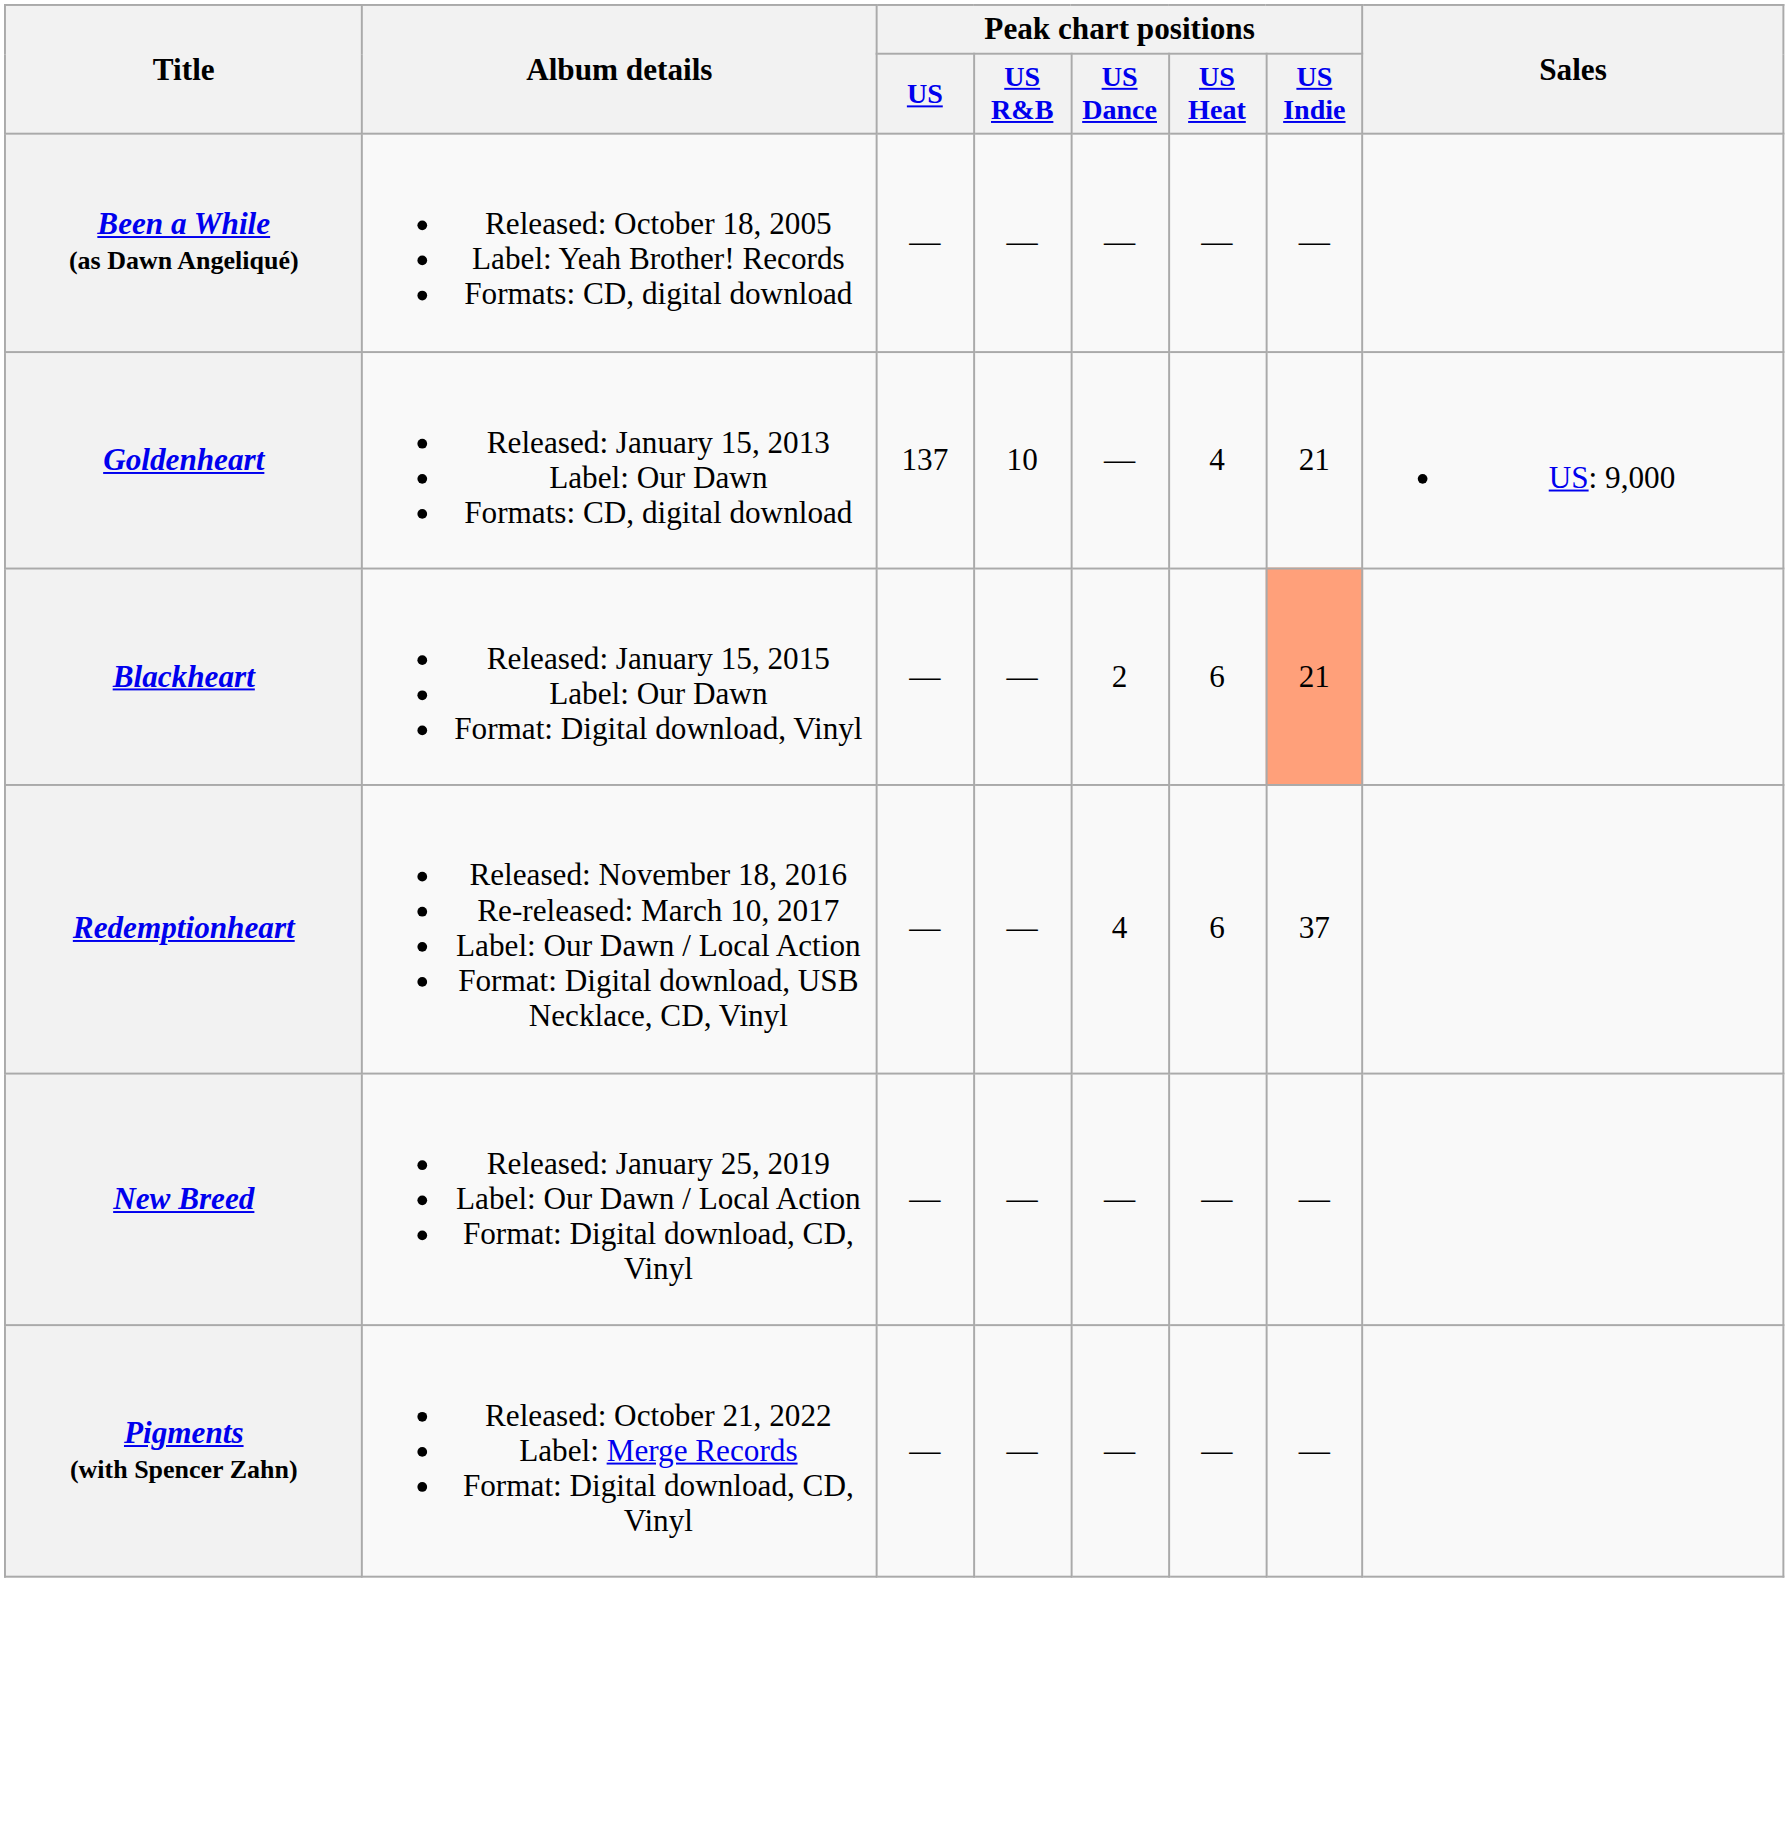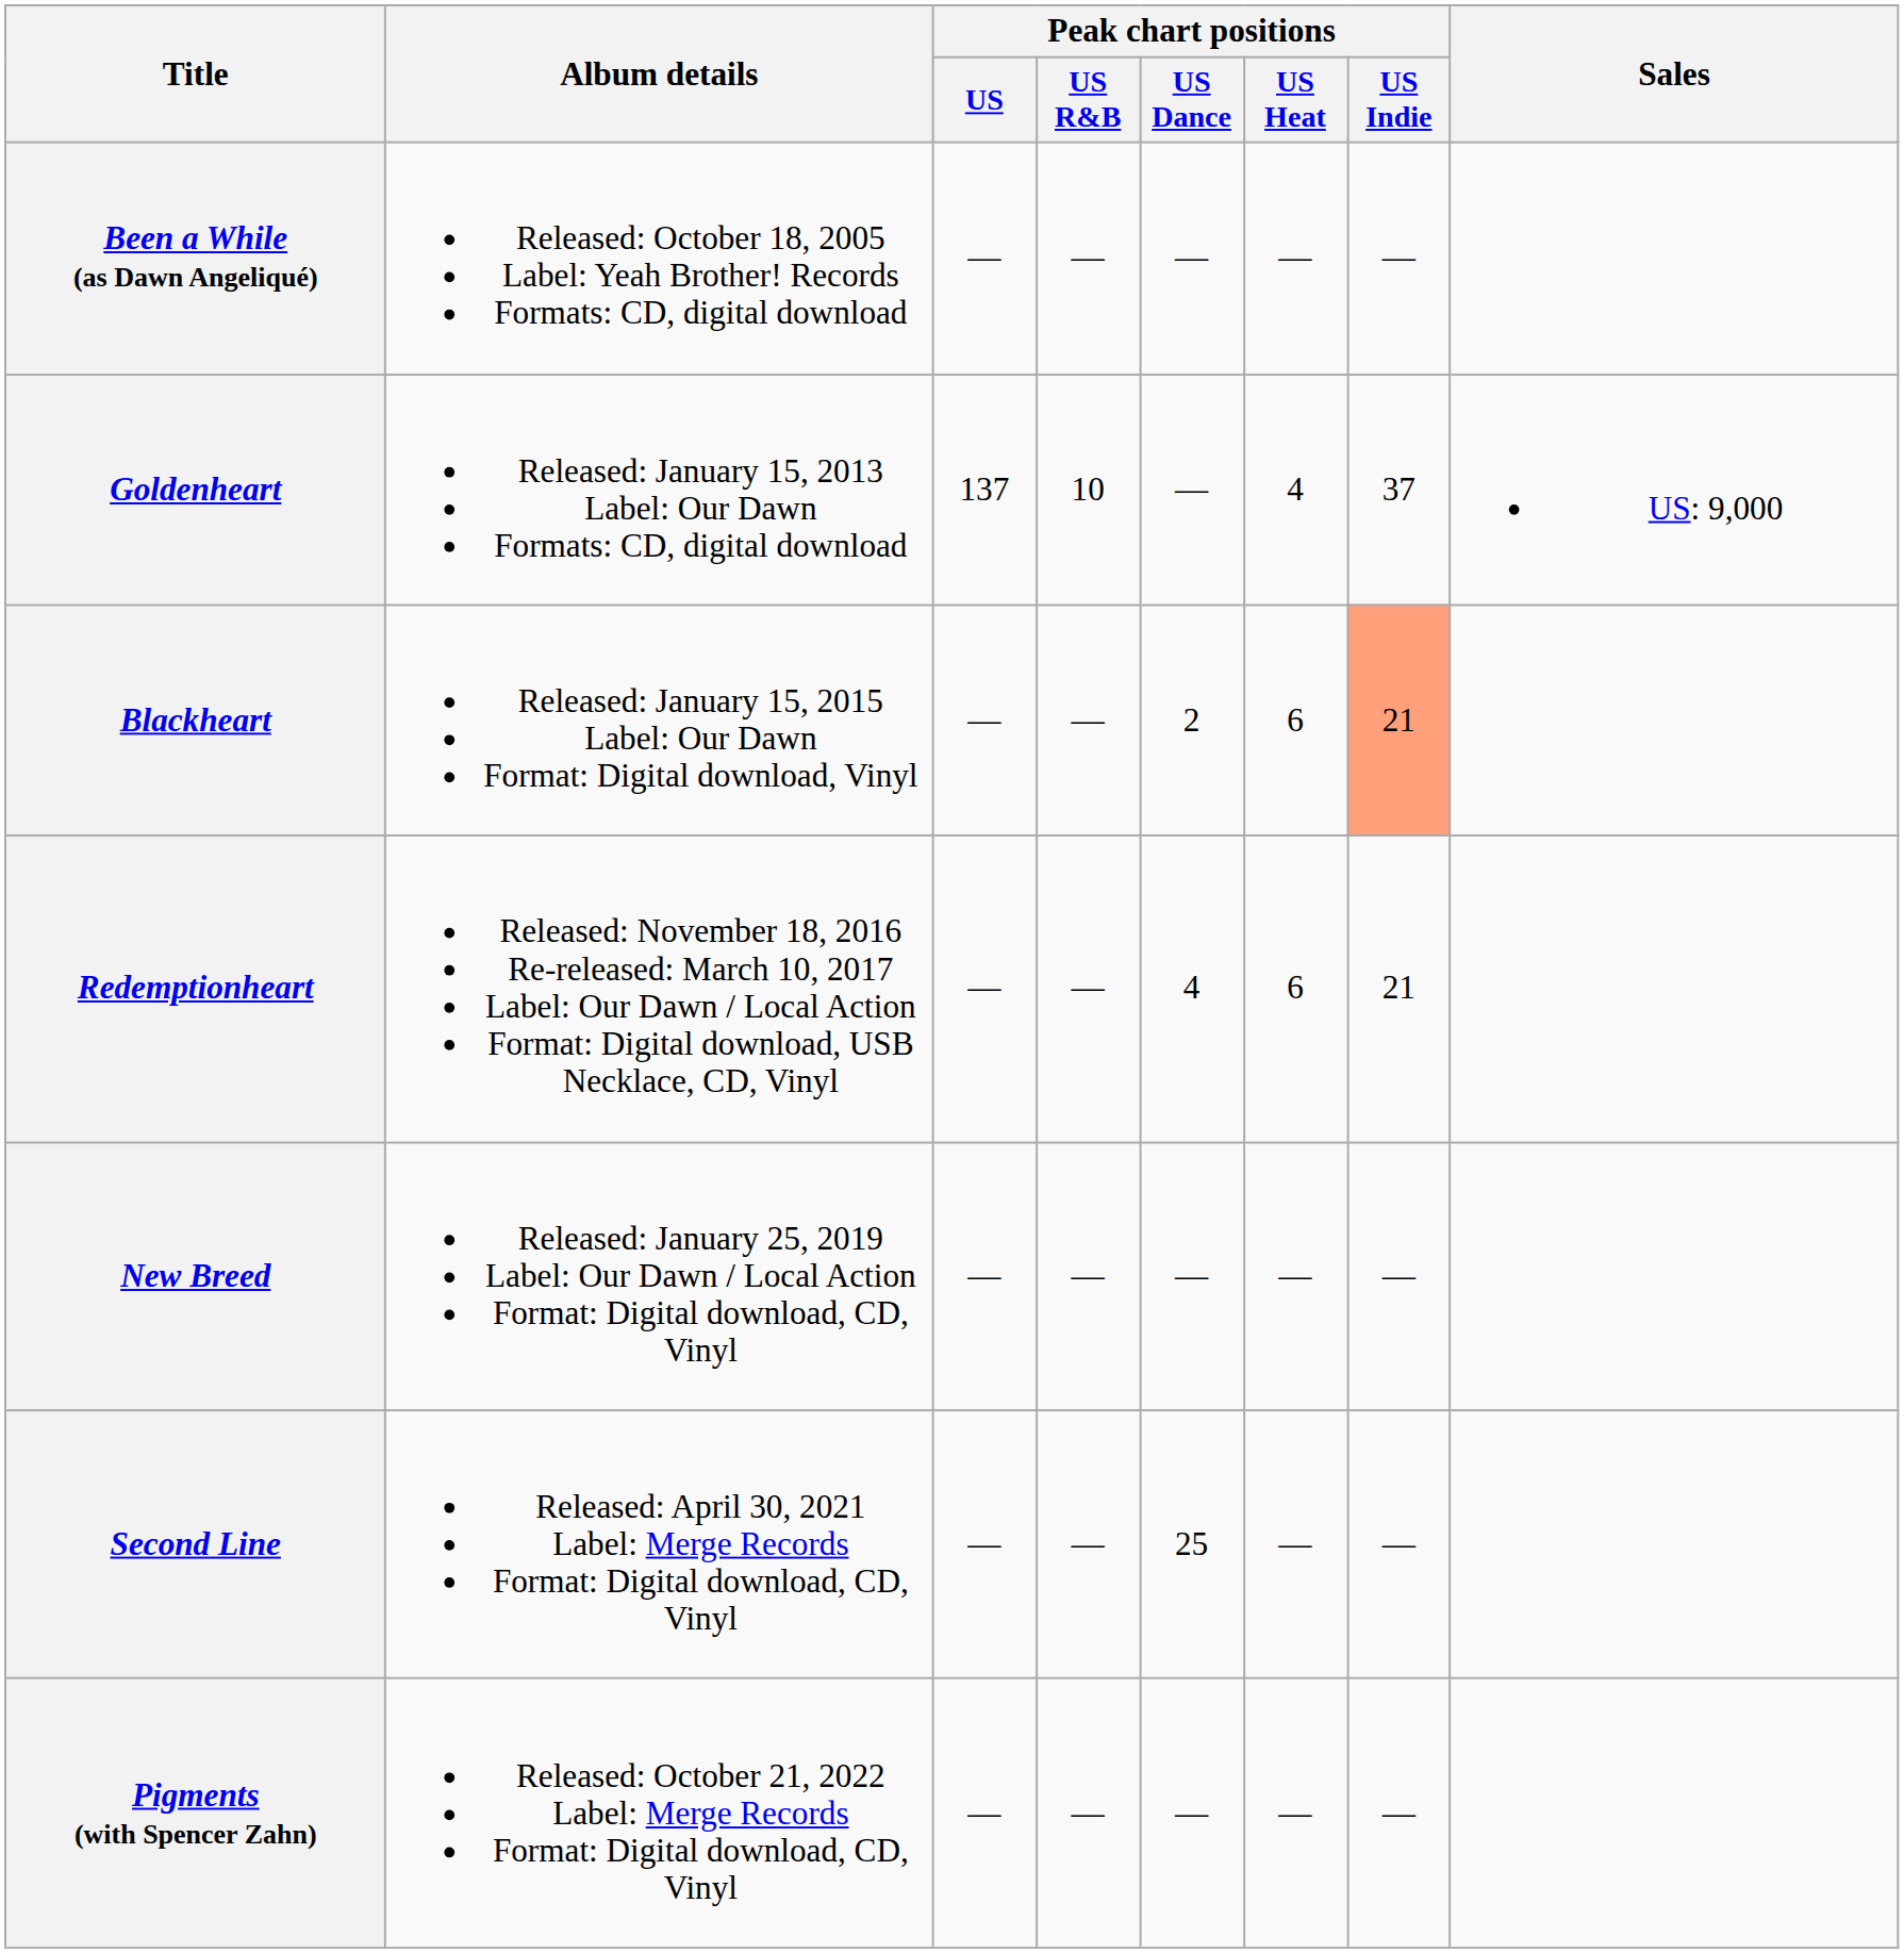Goldenheart | Peak chart positions / US Indie: 21 -> 37
Redemptionheart | Peak chart positions / US Indie: 37 -> 21
+ row: Second Line | Released: April 30, 2021 Label: Merge Records Format: Digital download, CD, Vinyl | — | — | 25 | — | —
